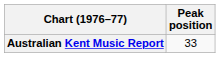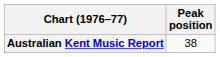Australian Kent Music Report | Peak position: 33 -> 38
